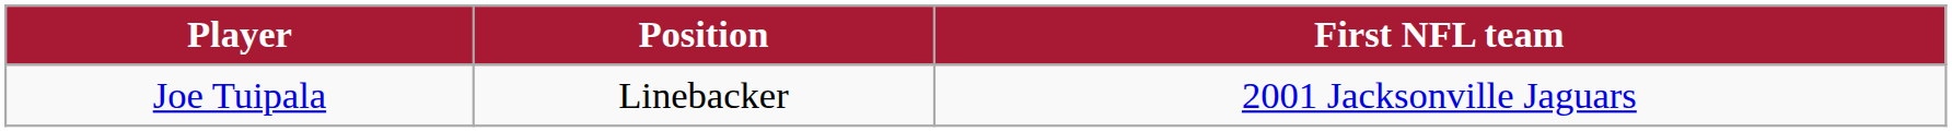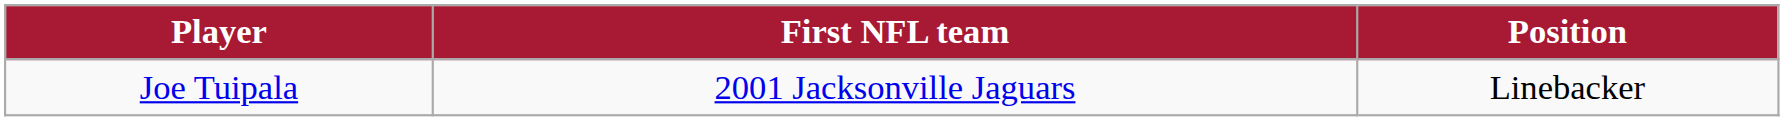columns swapped: Position <-> First NFL team
